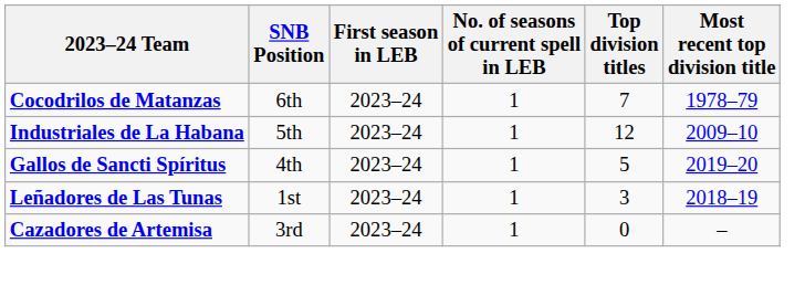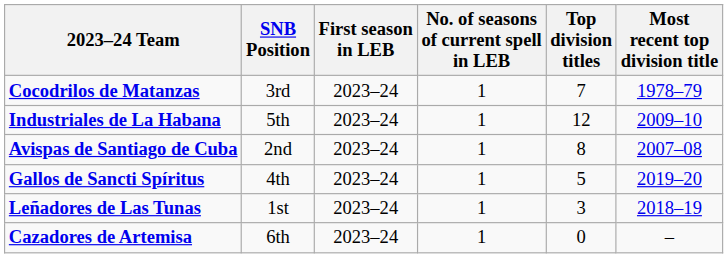Cocodrilos de Matanzas | SNB Position: 6th -> 3rd
+ row: Avispas de Santiago de Cuba | 2nd | 2023–24 | 1 | 8 | 2007–08
Cazadores de Artemisa | SNB Position: 3rd -> 6th
